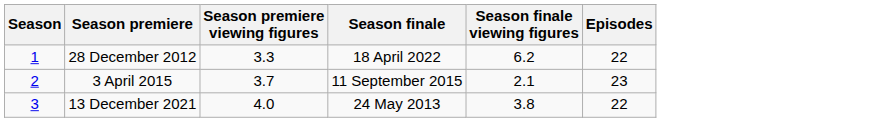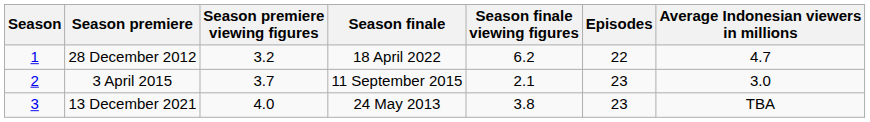+ column: Average Indonesian viewers in millions | 4.7 | 3.0 | TBA
28 December 2012 | Season premiere viewing figures: 3.3 -> 3.2
13 December 2021 | Episodes: 22 -> 23
